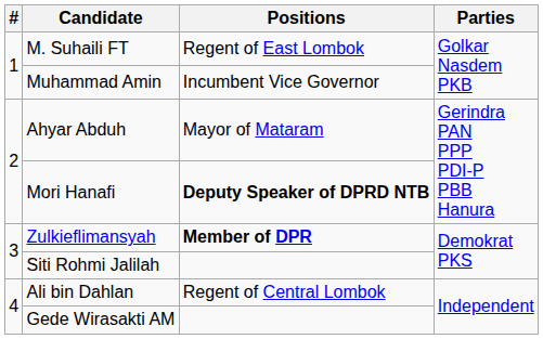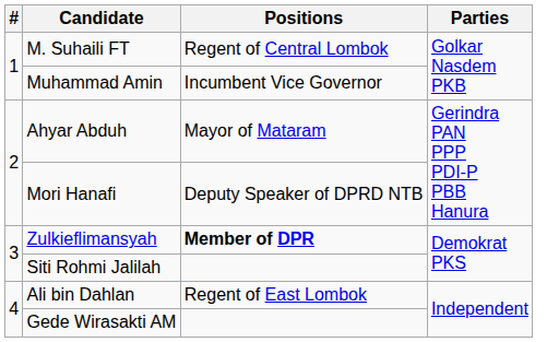M. Suhaili FT | Positions: Regent of East Lombok -> Regent of Central Lombok
Mori Hanafi | Positions: bold -> normal
Ali bin Dahlan | Positions: Regent of Central Lombok -> Regent of East Lombok
